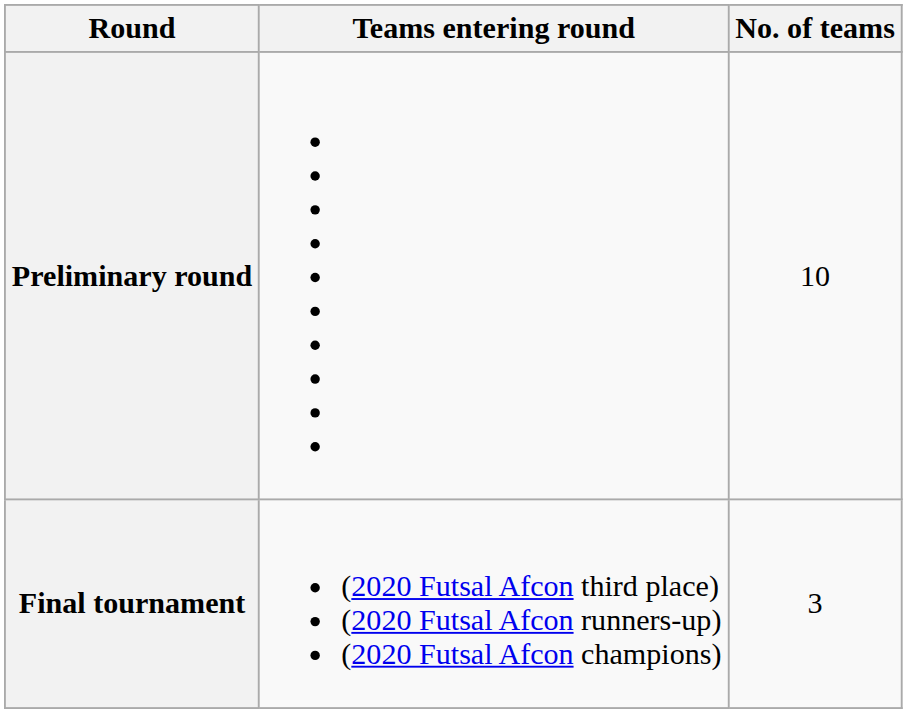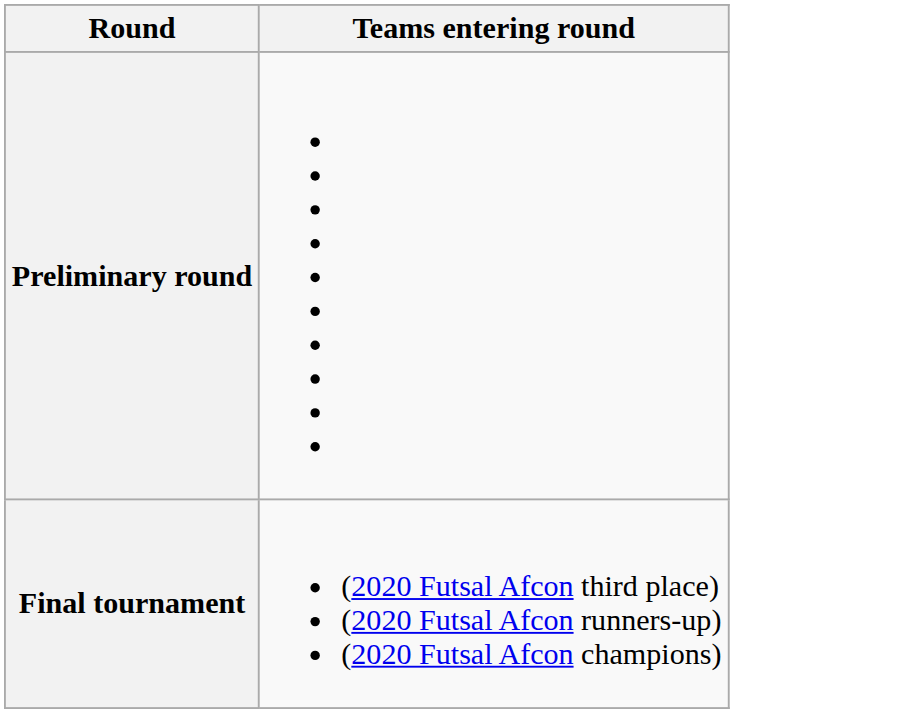- column: No. of teams | 10 | 3
